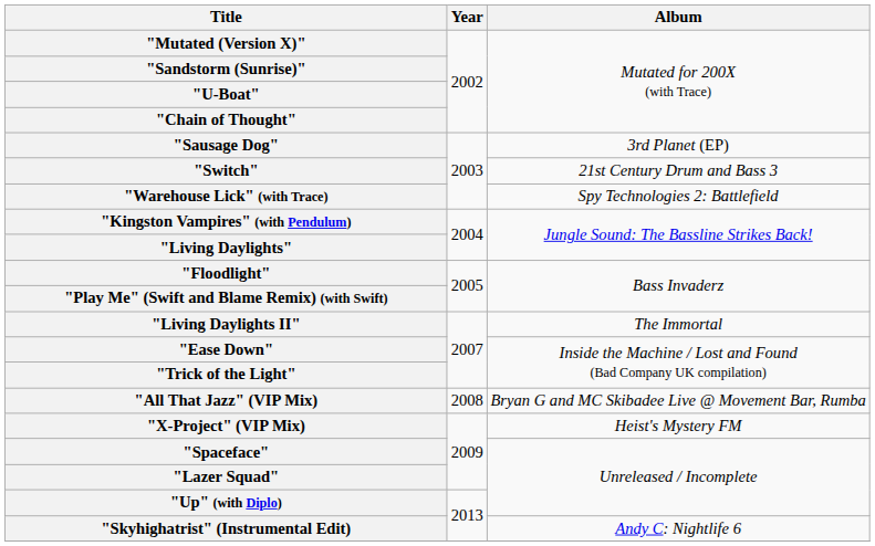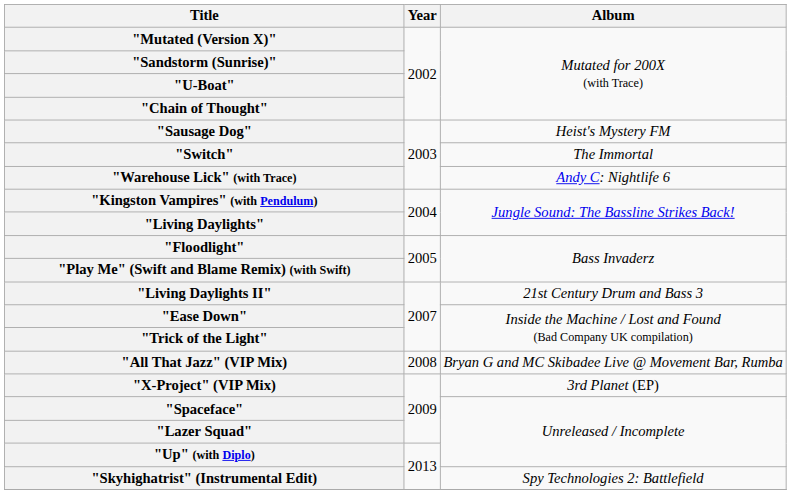"Sausage Dog" | Album: 3rd Planet (EP) -> Heist's Mystery FM
"Switch" | Album: 21st Century Drum and Bass 3 -> The Immortal
"Warehouse Lick" (with Trace) | Album: Spy Technologies 2: Battlefield -> Andy C: Nightlife 6
"Living Daylights II" | Album: The Immortal -> 21st Century Drum and Bass 3
"X-Project" (VIP Mix) | Album: Heist's Mystery FM -> 3rd Planet (EP)
"Skyhighatrist" (Instrumental Edit) | Album: Andy C: Nightlife 6 -> Spy Technologies 2: Battlefield
